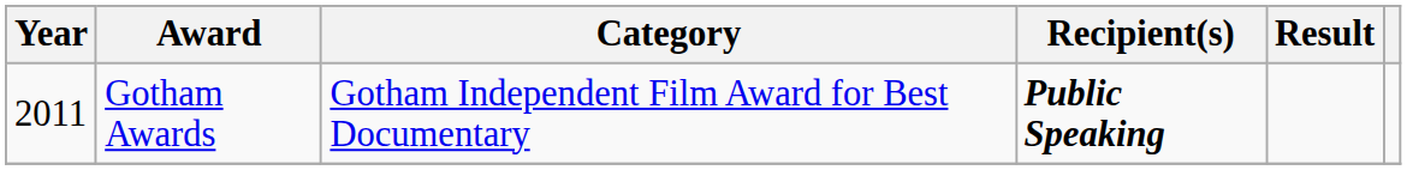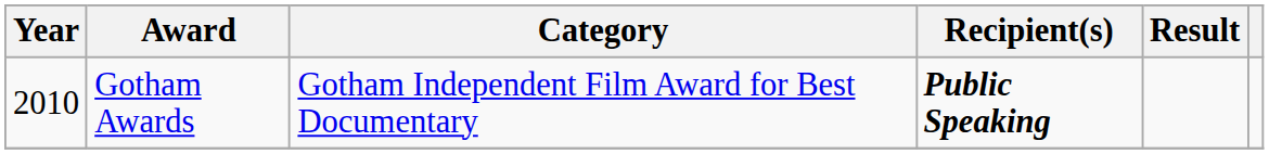Gotham Awards | Year: 2011 -> 2010
